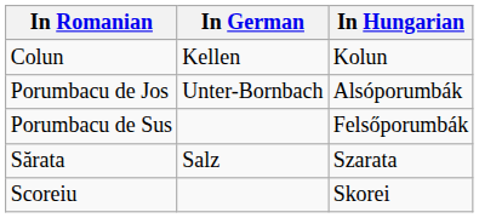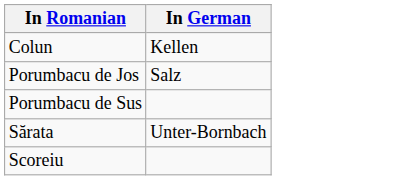- column: In Hungarian | Kolun | Alsóporumbák | Felsőporumbák | Szarata | Skorei
Porumbacu de Jos | In German: Unter-Bornbach -> Salz
Sărata | In German: Salz -> Unter-Bornbach
